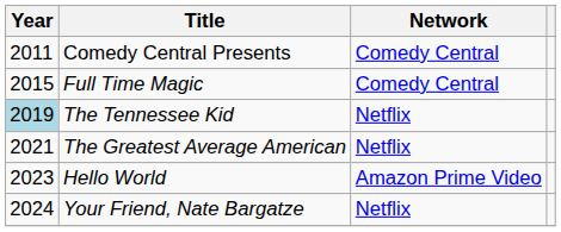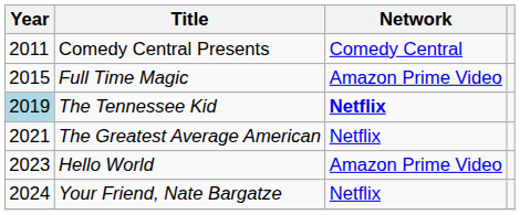Full Time Magic | Network: Comedy Central -> Amazon Prime Video
The Tennessee Kid | Network: normal -> bold
